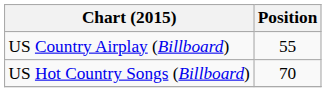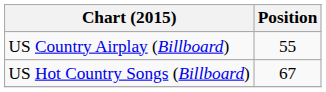US Hot Country Songs (Billboard) | Position: 70 -> 67
